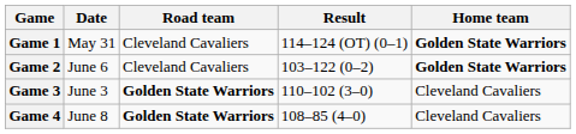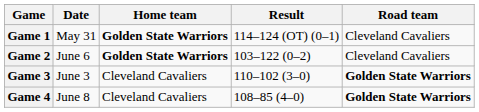columns swapped: Road team <-> Home team
